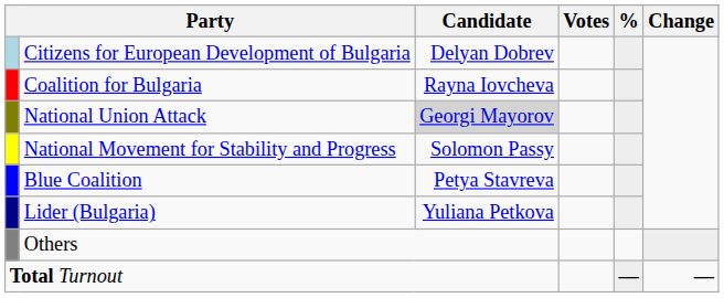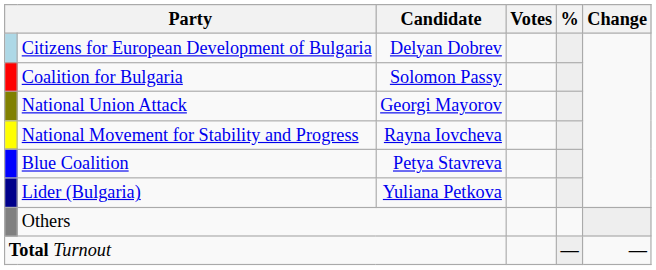Coalition for Bulgaria | Candidate: Rayna Iovcheva -> Solomon Passy
National Union Attack | Candidate: lightgrey background -> no background
National Movement for Stability and Progress | Candidate: Solomon Passy -> Rayna Iovcheva
